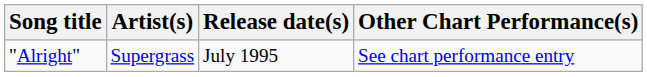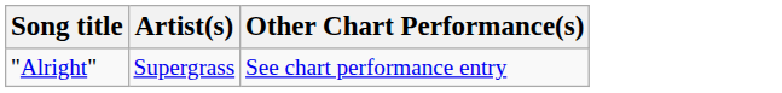- column: Release date(s) | July 1995
